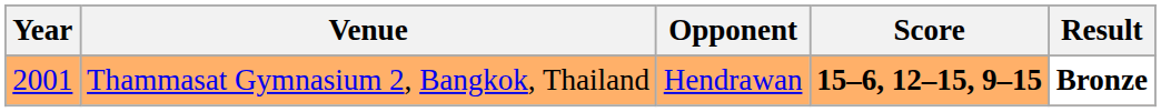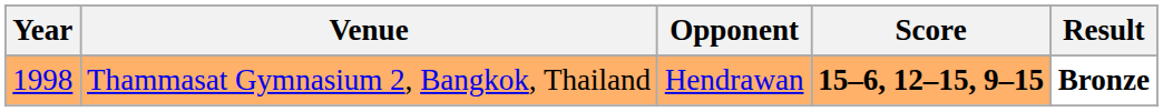Thammasat Gymnasium 2, Bangkok, Thailand | Year: 2001 -> 1998
